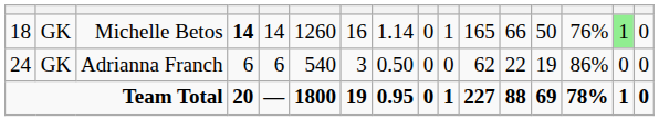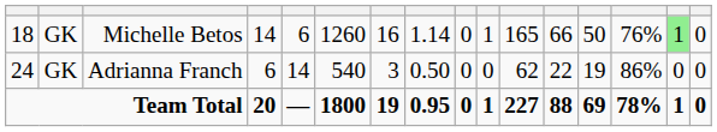Michelle Betos | column 4: bold -> normal
Michelle Betos | column 5: 14 -> 6
Adrianna Franch | column 5: 6 -> 14
